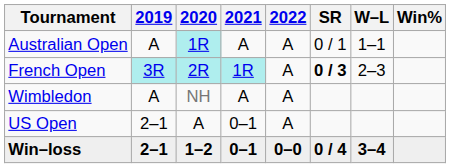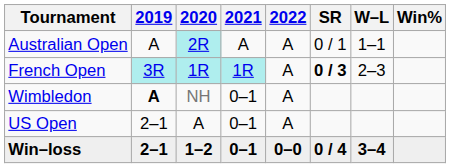Australian Open | 2020: 1R -> 2R
French Open | 2020: 2R -> 1R
Wimbledon | 2019: normal -> bold
Wimbledon | 2021: A -> 0–1
